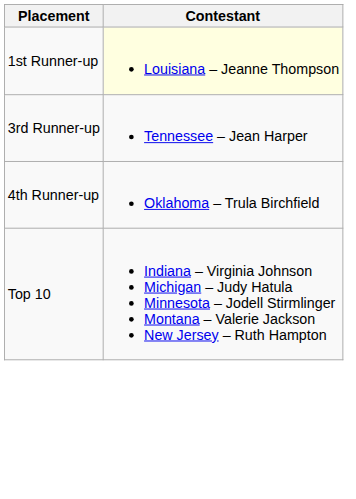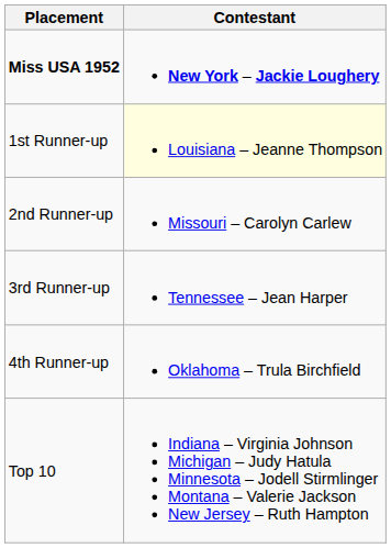+ row: Miss USA 1952 | New York – Jackie Loughery
+ row: 2nd Runner-up | Missouri – Carolyn Carlew
